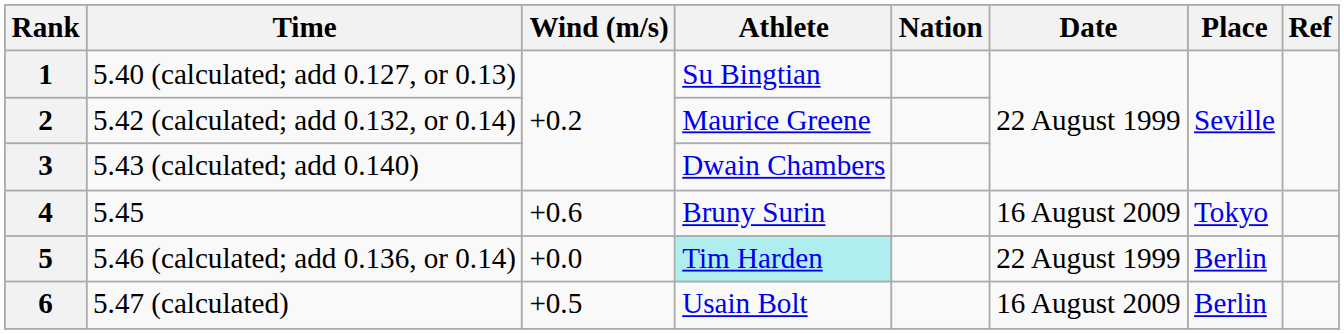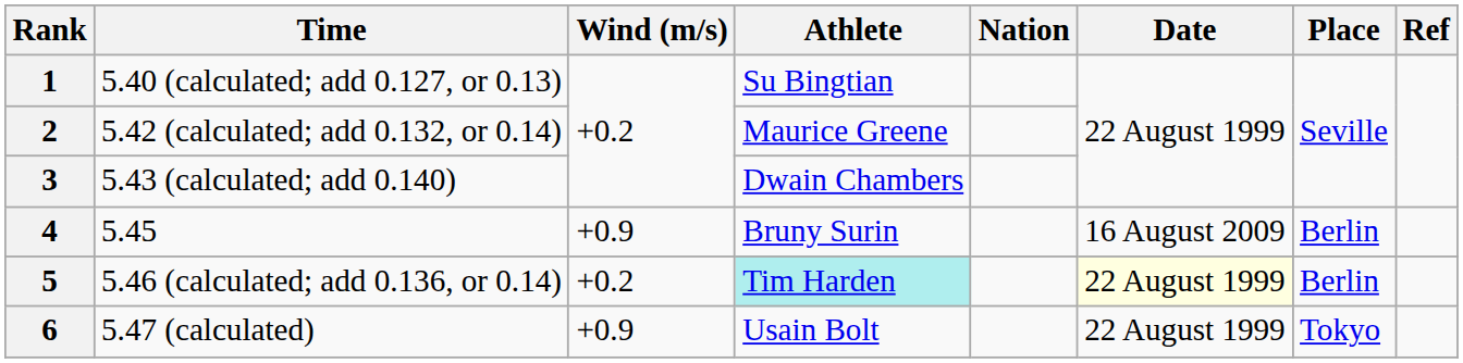4 | Wind (m/s): +0.6 -> +0.9
4 | Place: Tokyo -> Berlin
5 | Wind (m/s): +0.0 -> +0.2
5 | Date: no background -> lightyellow background
6 | Wind (m/s): +0.5 -> +0.9
6 | Date: 16 August 2009 -> 22 August 1999
6 | Place: Berlin -> Tokyo
